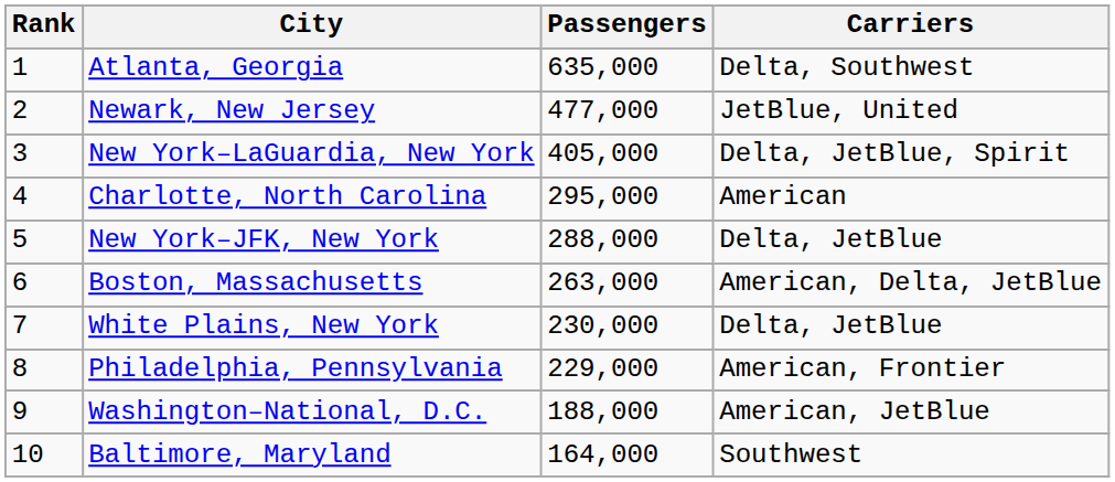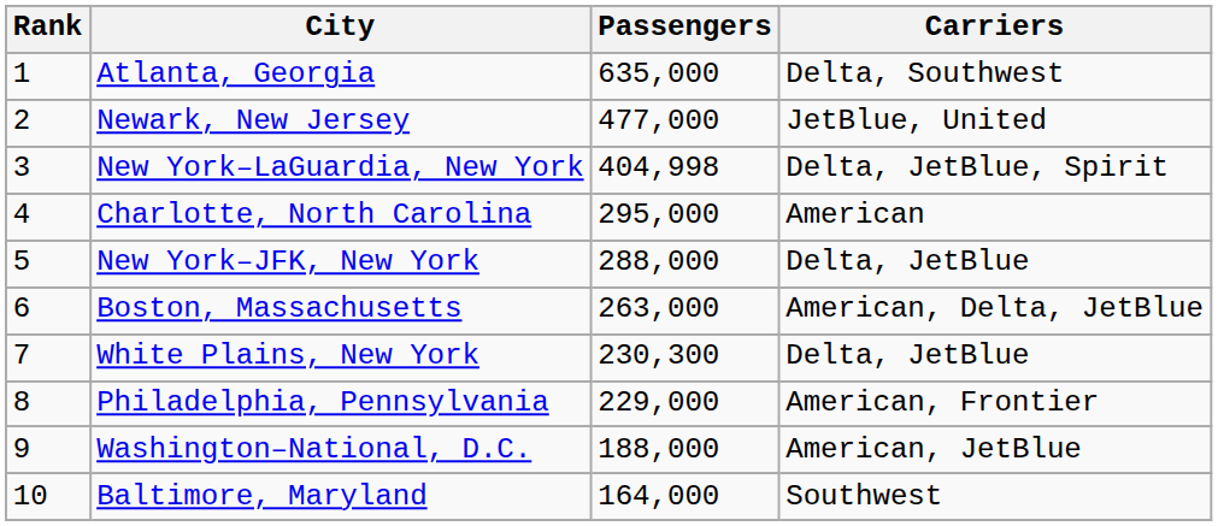New York–LaGuardia, New York | Passengers: 405,000 -> 404,998
White Plains, New York | Passengers: 230,000 -> 230,300
